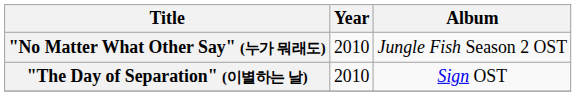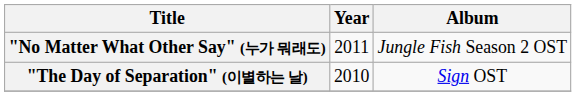"No Matter What Other Say" (누가 뭐래도) | Year: 2010 -> 2011
